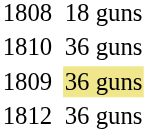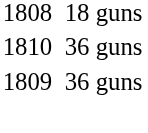1809 | column 3: khaki background -> no background
- row: 1812 | 36 guns
